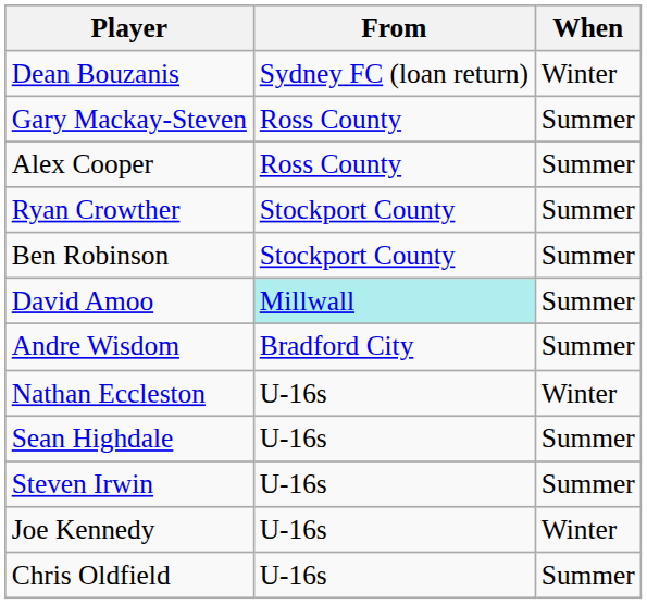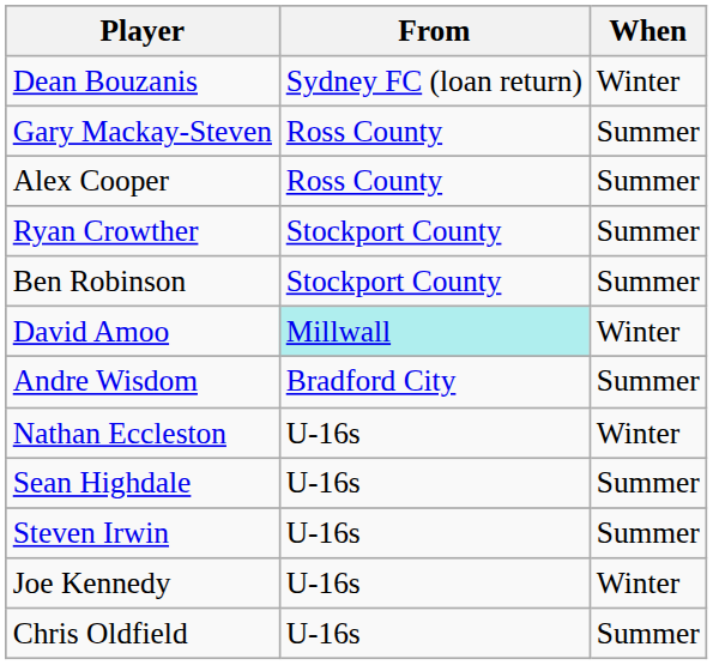David Amoo | When: Summer -> Winter
